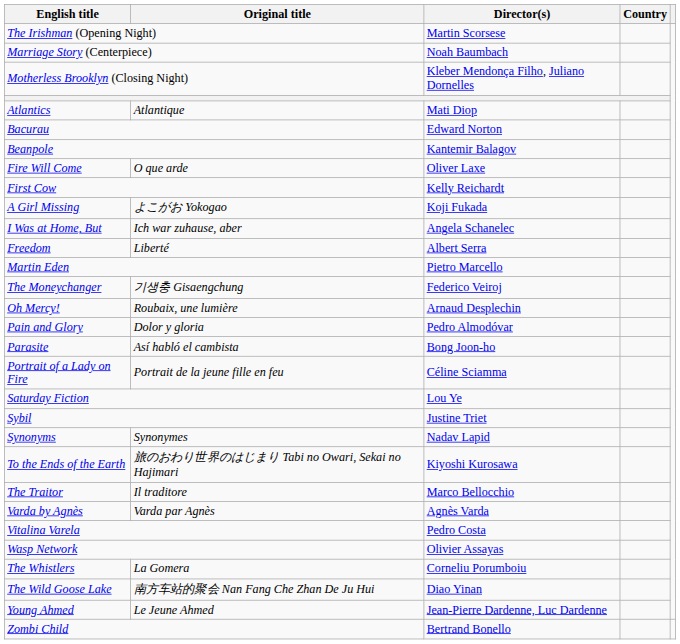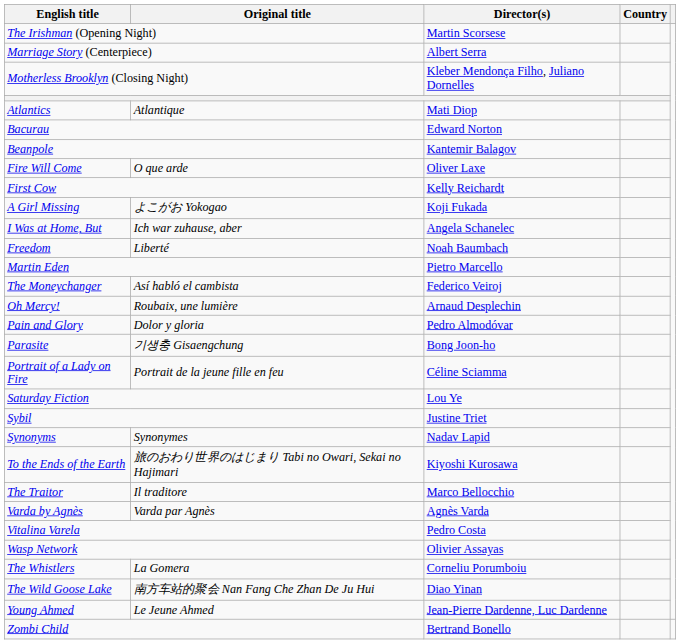Marriage Story (Centerpiece) | Director(s): Noah Baumbach -> Albert Serra
Freedom | Director(s): Albert Serra -> Noah Baumbach
The Moneychanger | Original title: 기생충 Gisaengchung -> Así habló el cambista
Parasite | Original title: Así habló el cambista -> 기생충 Gisaengchung
